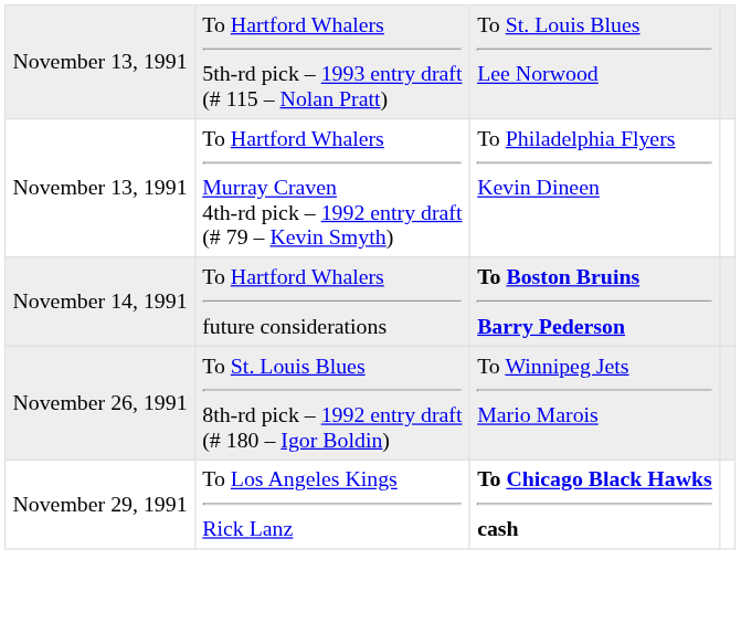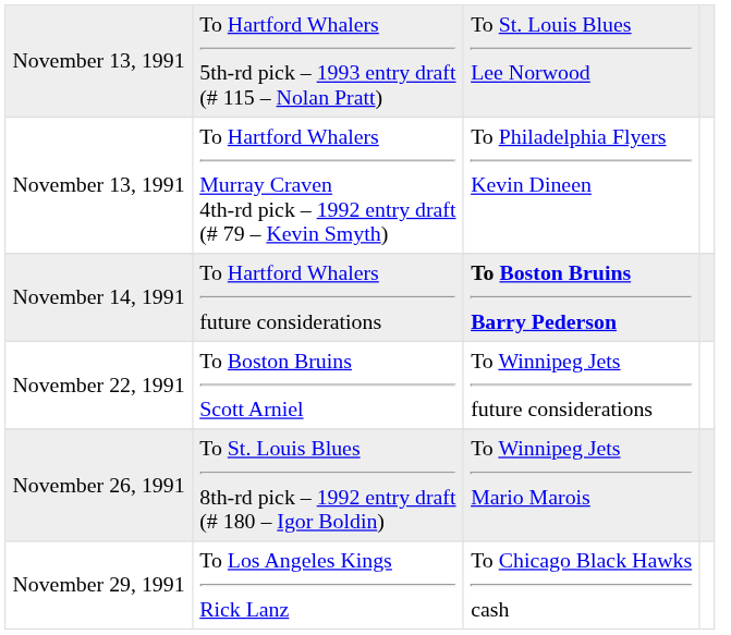+ row: November 22, 1991 | To Boston Bruins Scott Arniel | To Winnipeg Jets future considerations
November 29, 1991 | column 3: bold -> normal
